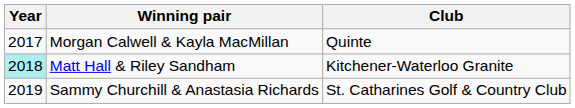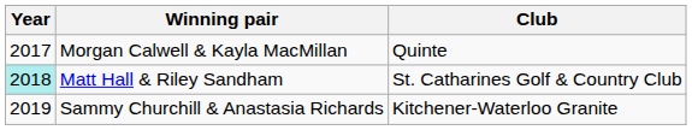Matt Hall & Riley Sandham | Club: Kitchener-Waterloo Granite -> St. Catharines Golf & Country Club
Sammy Churchill & Anastasia Richards | Club: St. Catharines Golf & Country Club -> Kitchener-Waterloo Granite
